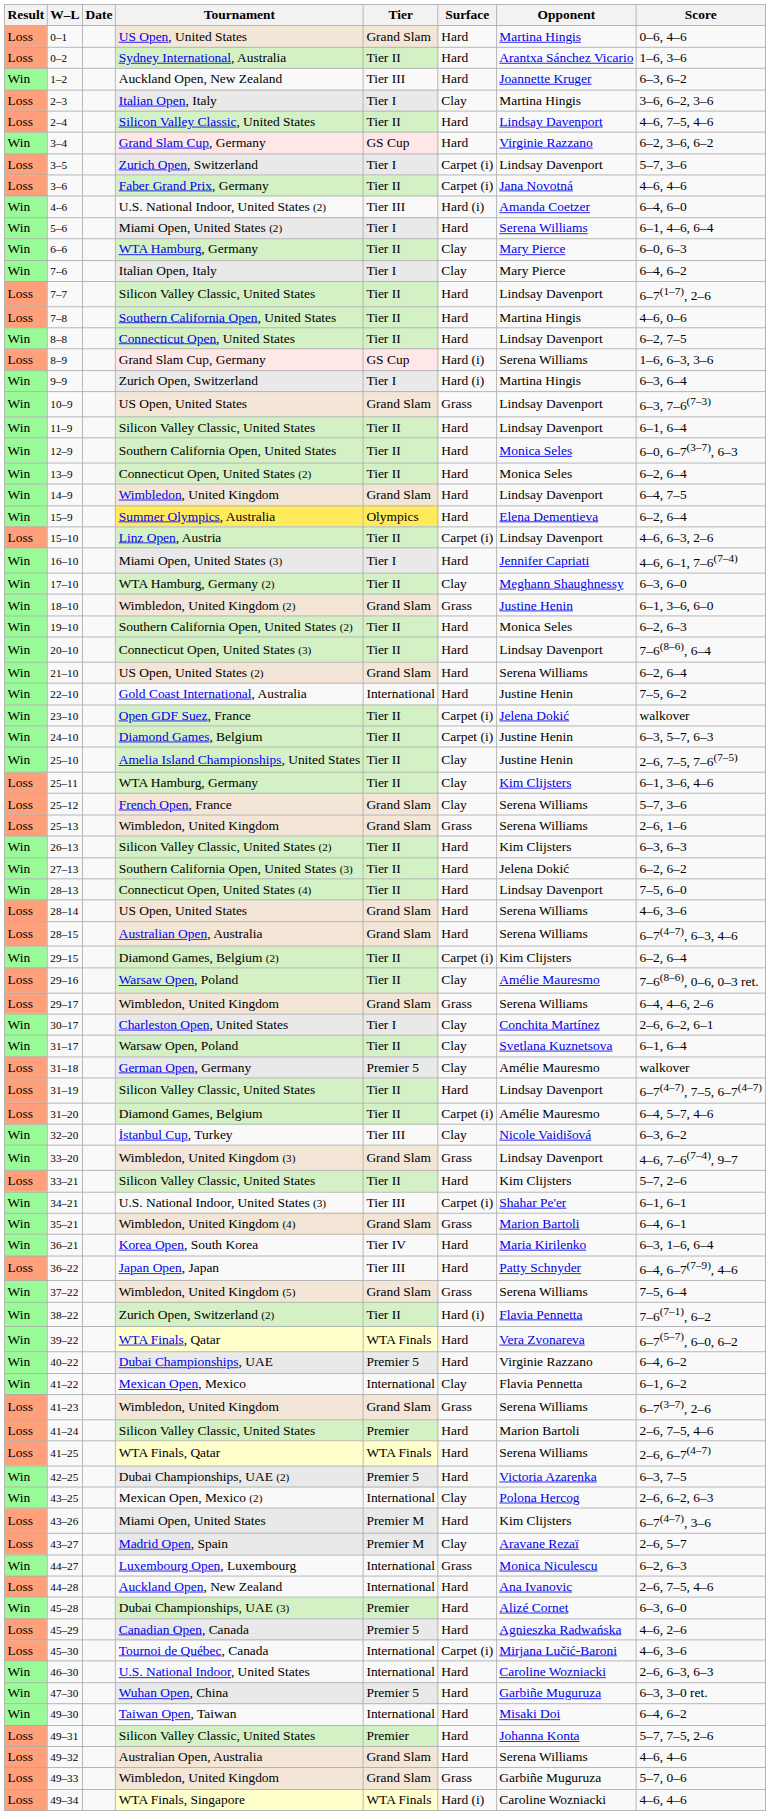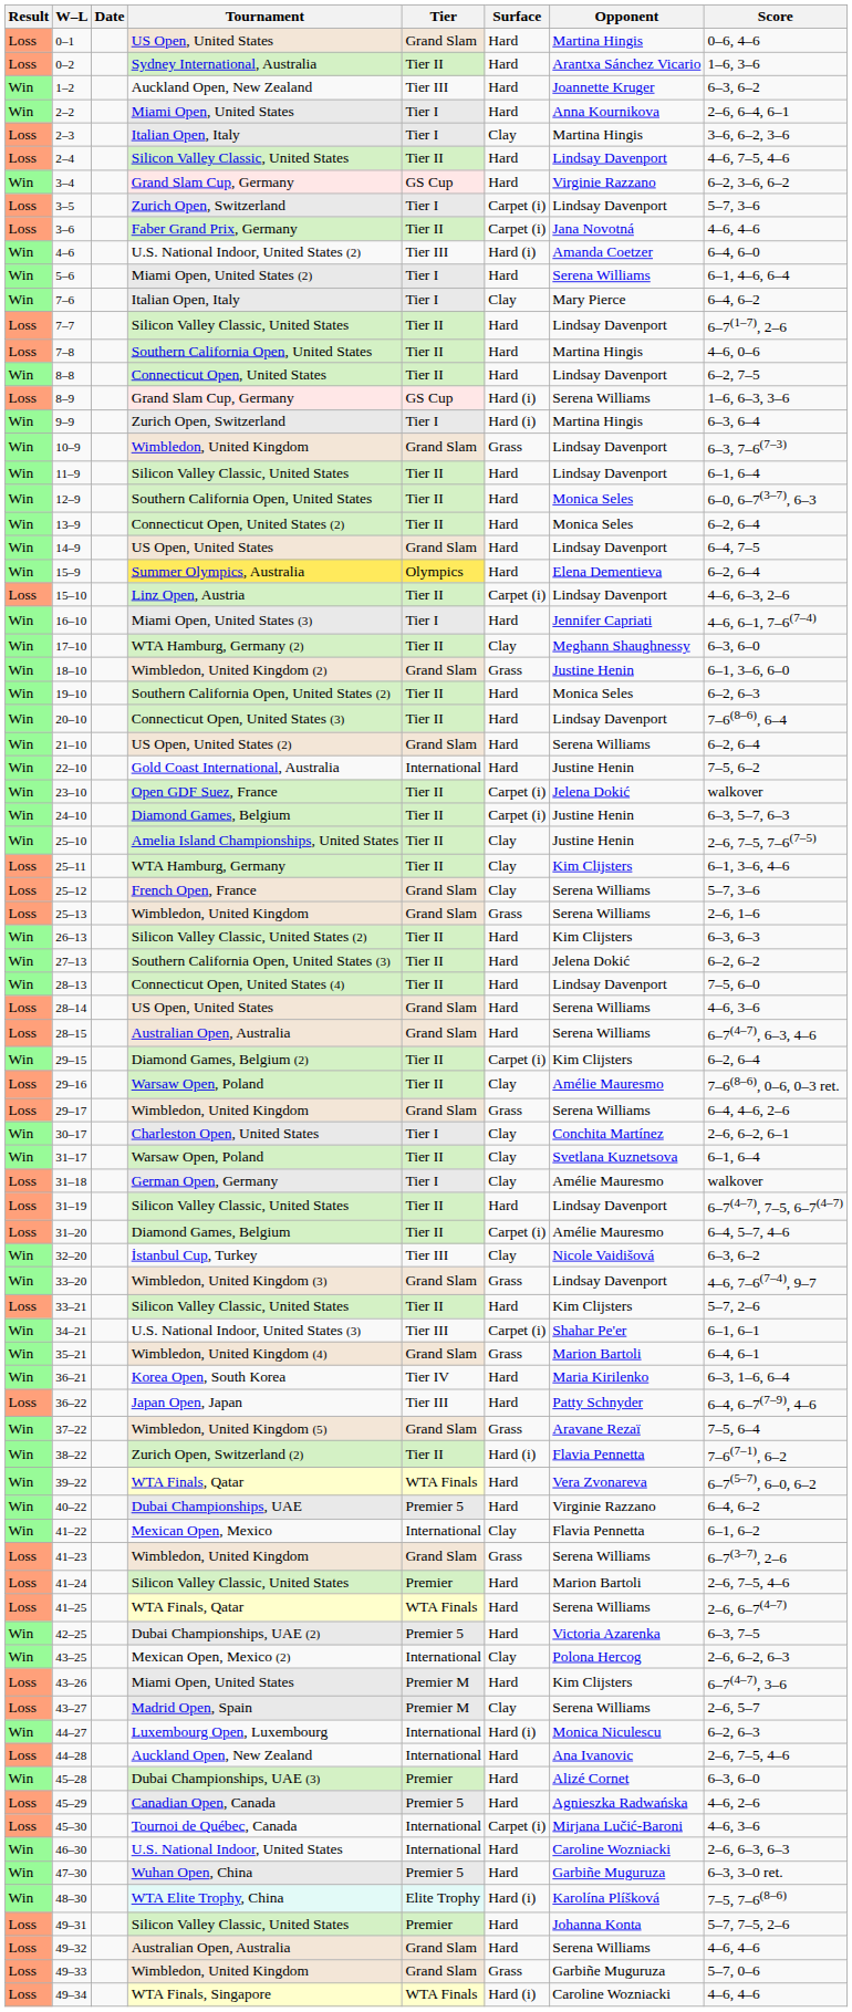+ row: Win | 2–2 | Miami Open, United States | Tier I | Hard | Anna Kournikova | 2–6, 6–4, 6–1
- row: Win | 6–6 | WTA Hamburg, Germany | Tier II | Clay | Mary Pierce | 6–0, 6–3
10–9 | Tournament: US Open, United States -> Wimbledon, United Kingdom
14–9 | Tournament: Wimbledon, United Kingdom -> US Open, United States
31–18 | Tier: Premier 5 -> Tier I
37–22 | Opponent: Serena Williams -> Aravane Rezaï
43–27 | Opponent: Aravane Rezaï -> Serena Williams
44–27 | Surface: Grass -> Hard (i)
+ row: Win | 48–30 | WTA Elite Trophy, China | Elite Trophy | Hard (i) | Karolína Plíšková | 7–5, 7–6(8–6)
- row: Win | 49–30 | Taiwan Open, Taiwan | International | Hard | Misaki Doi | 6–4, 6–2
